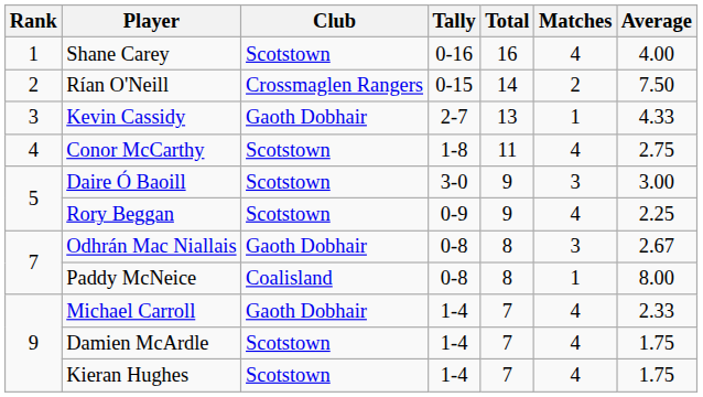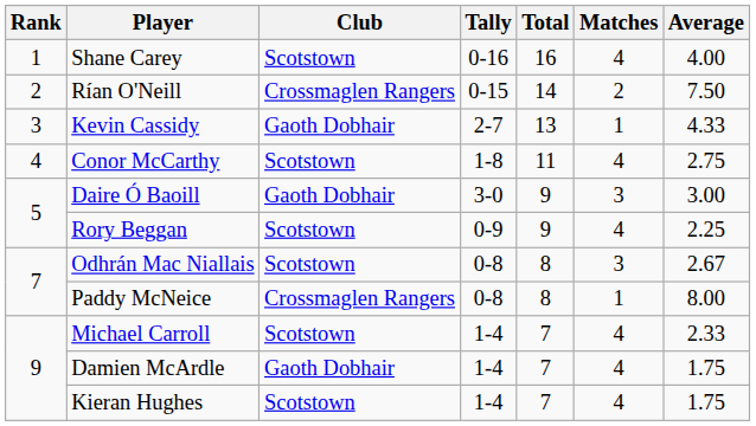Daire Ó Baoill | Club: Scotstown -> Gaoth Dobhair
Odhrán Mac Niallais | Club: Gaoth Dobhair -> Scotstown
Paddy McNeice | Club: Coalisland -> Crossmaglen Rangers
Michael Carroll | Club: Gaoth Dobhair -> Scotstown
Damien McArdle | Club: Scotstown -> Gaoth Dobhair
